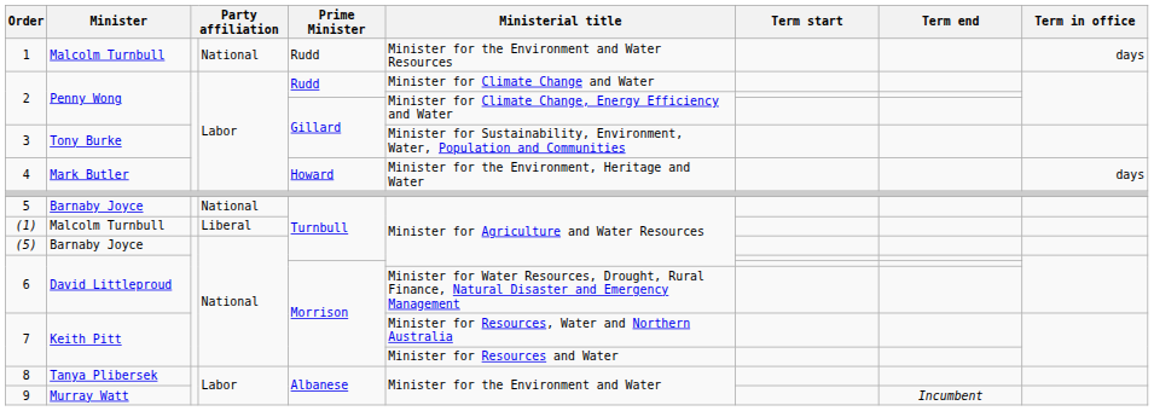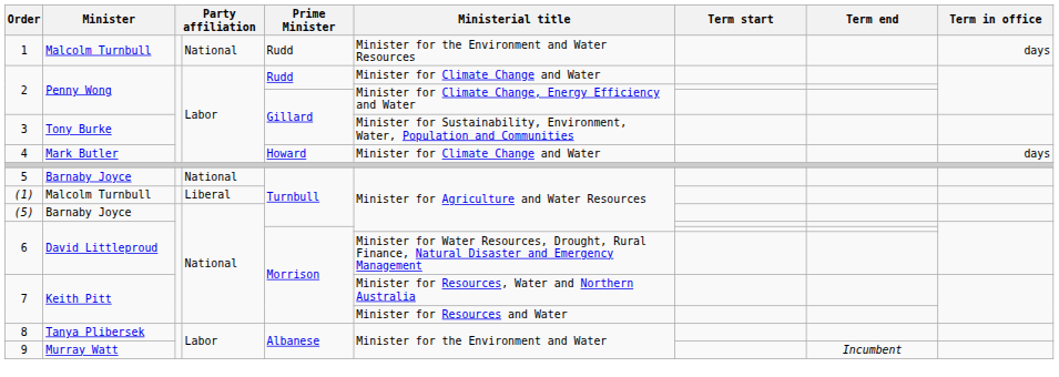4 | Ministerial title: Minister for the Environment, Heritage and Water -> Minister for Climate Change and Water
